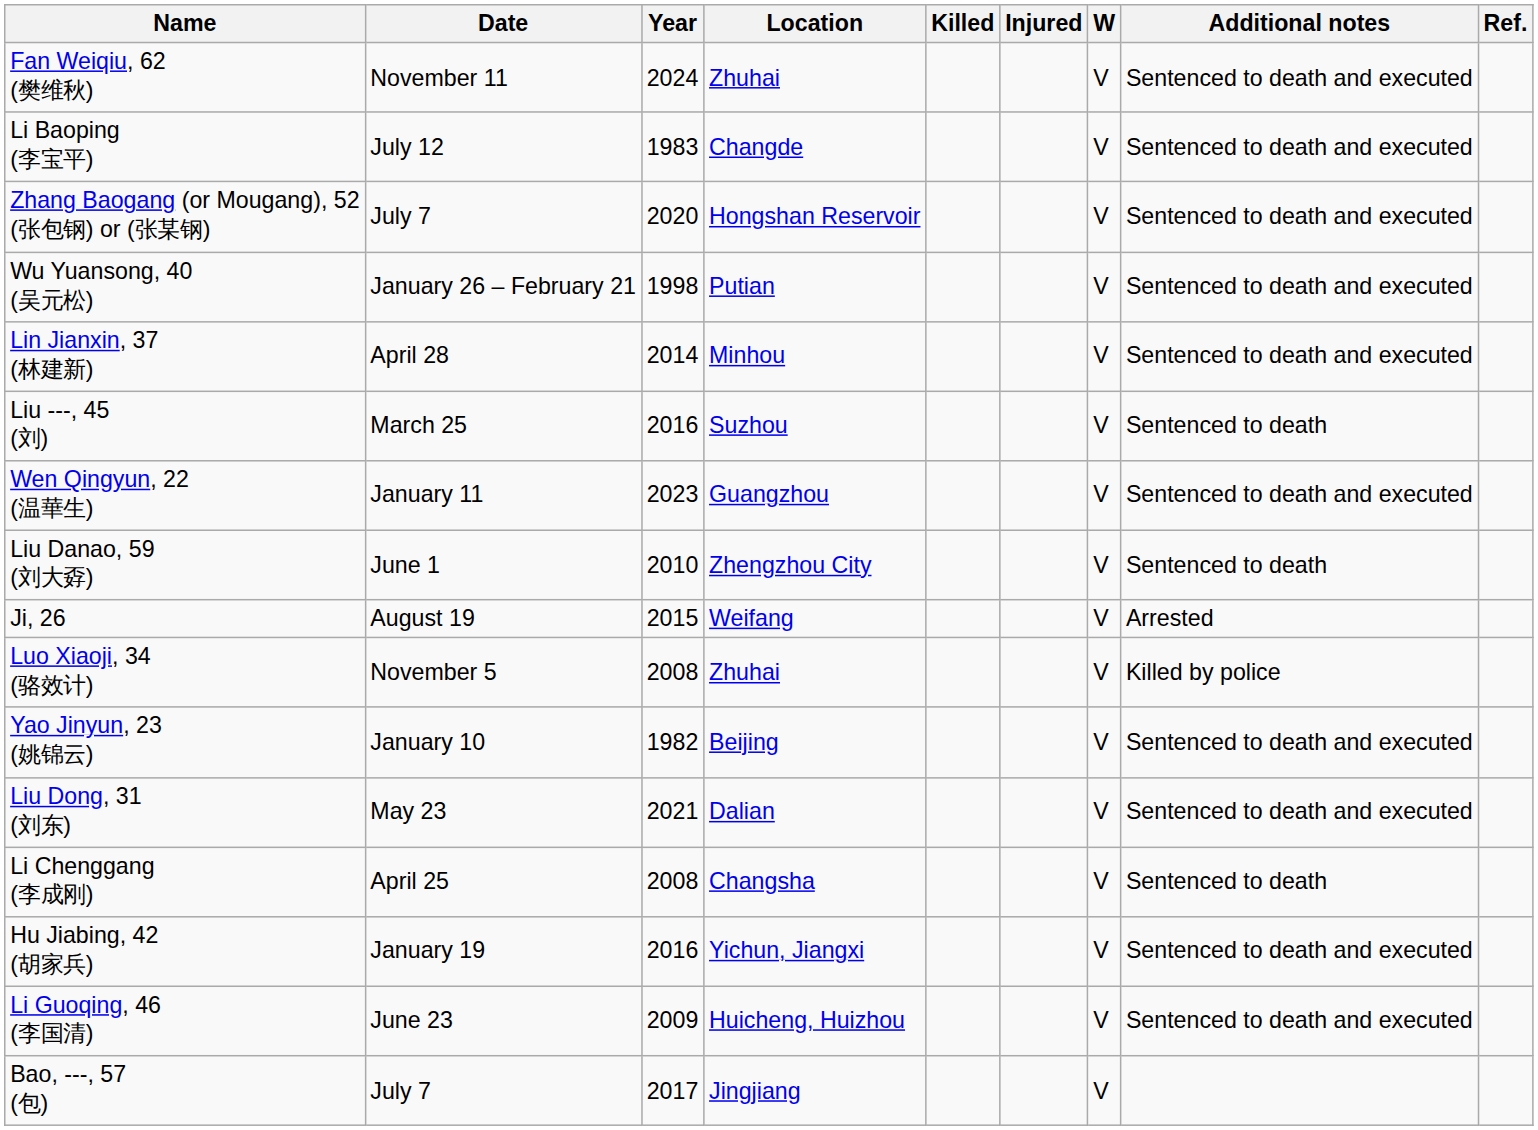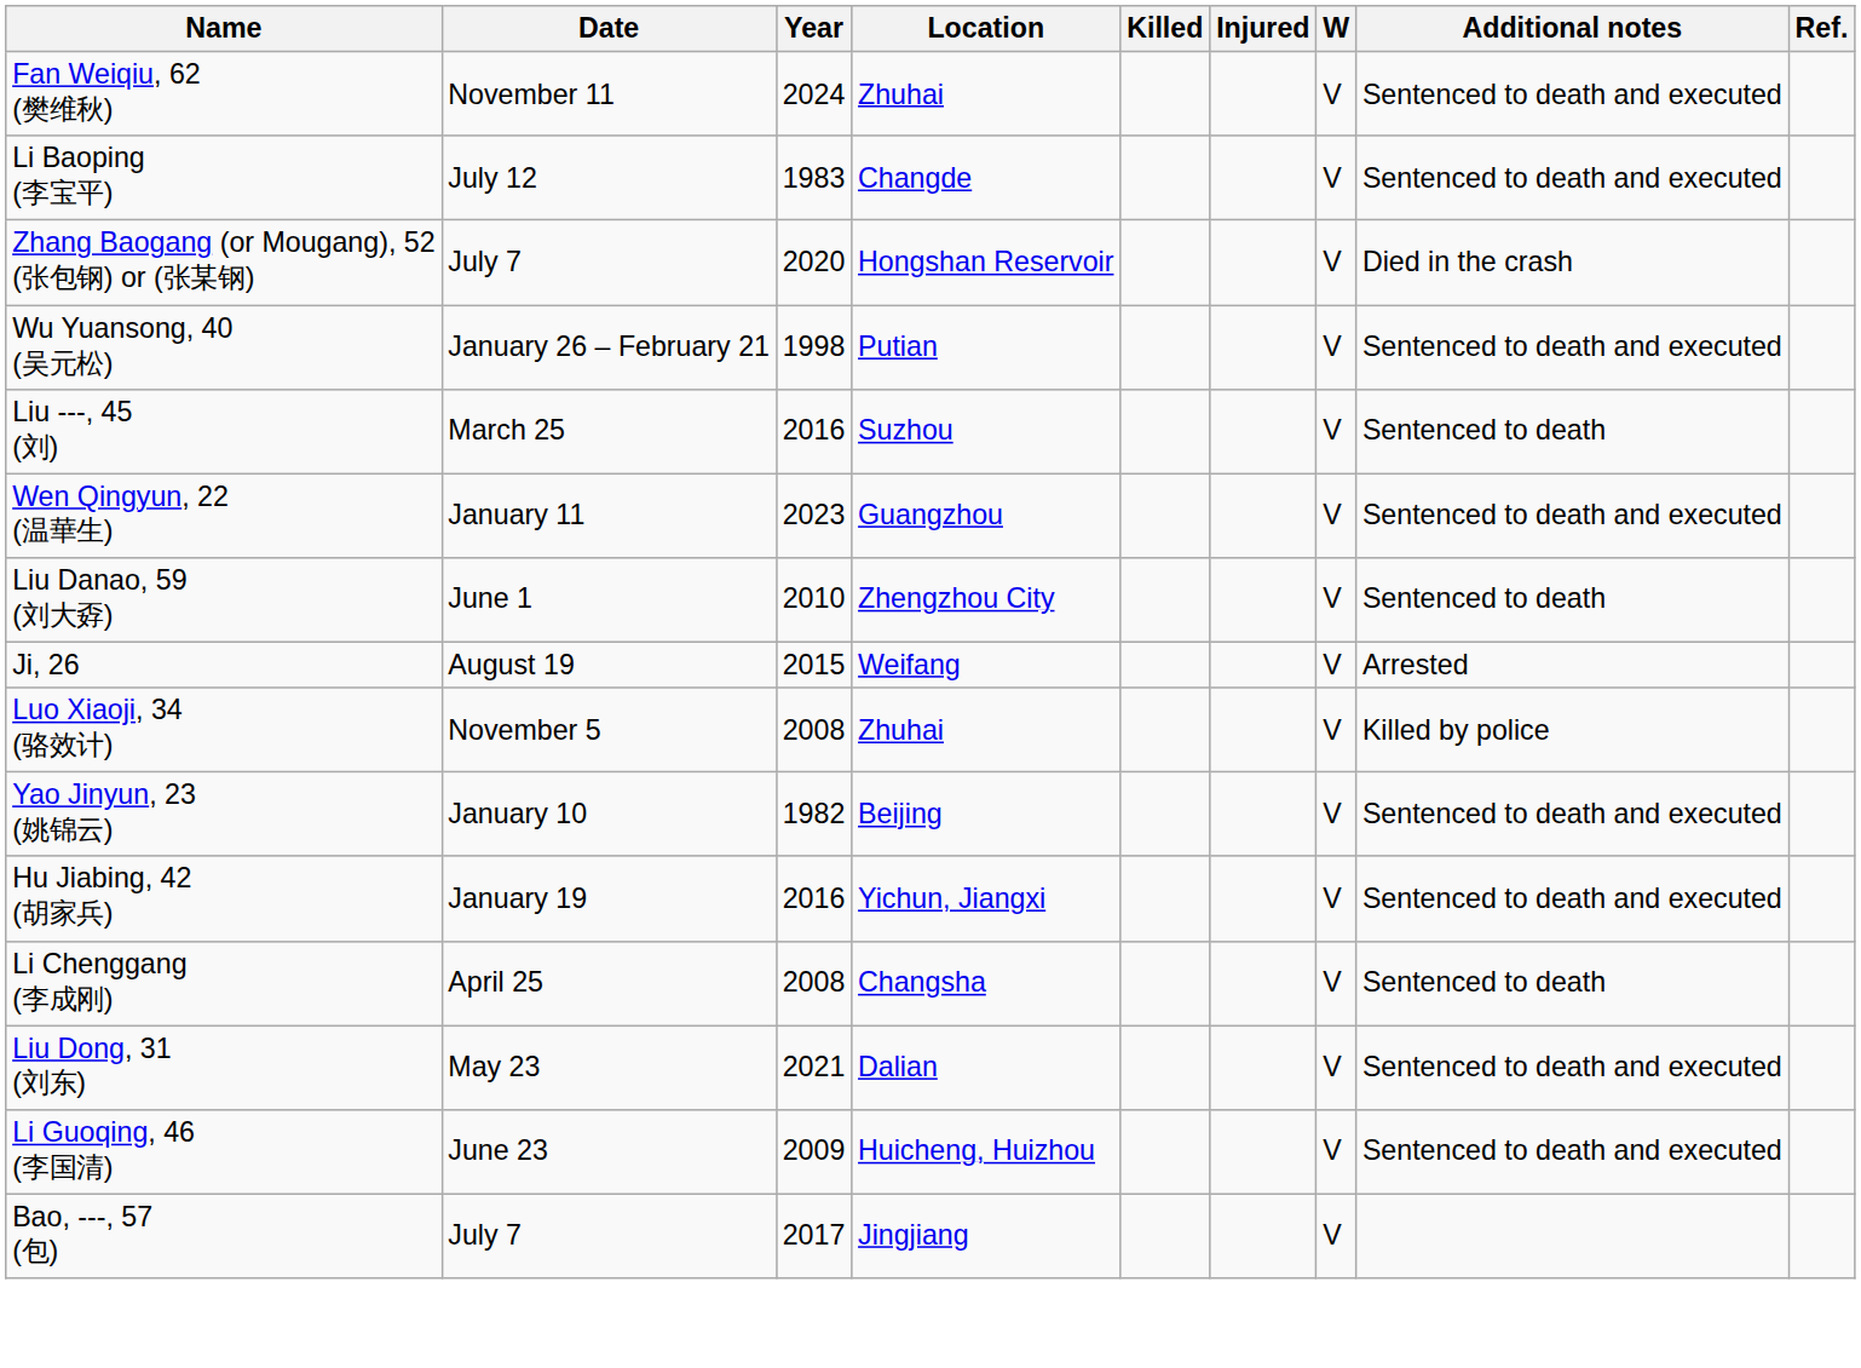Zhang Baogang (or Mougang), 52 (张包钢) or (张某钢) | Additional notes: Sentenced to death and executed -> Died in the crash
- row: Lin Jianxin, 37 (林建新) | April 28 | 2014 | Minhou | V | Sentenced to death and executed
rows swapped: Liu Dong, 31 (刘东) <-> Hu Jiabing, 42 (胡家兵)
